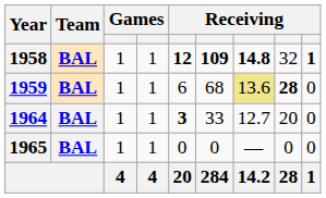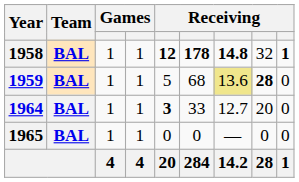1958 | column 6: 109 -> 178
1959 | column 5: 6 -> 5
